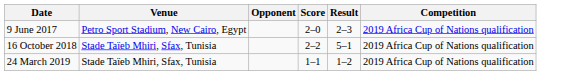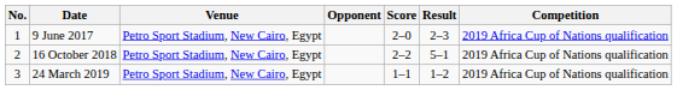+ column: No. | 1 | 2 | 3
16 October 2018 | Venue: Stade Taïeb Mhiri, Sfax, Tunisia -> Petro Sport Stadium, New Cairo, Egypt
24 March 2019 | Venue: Stade Taïeb Mhiri, Sfax, Tunisia -> Petro Sport Stadium, New Cairo, Egypt
